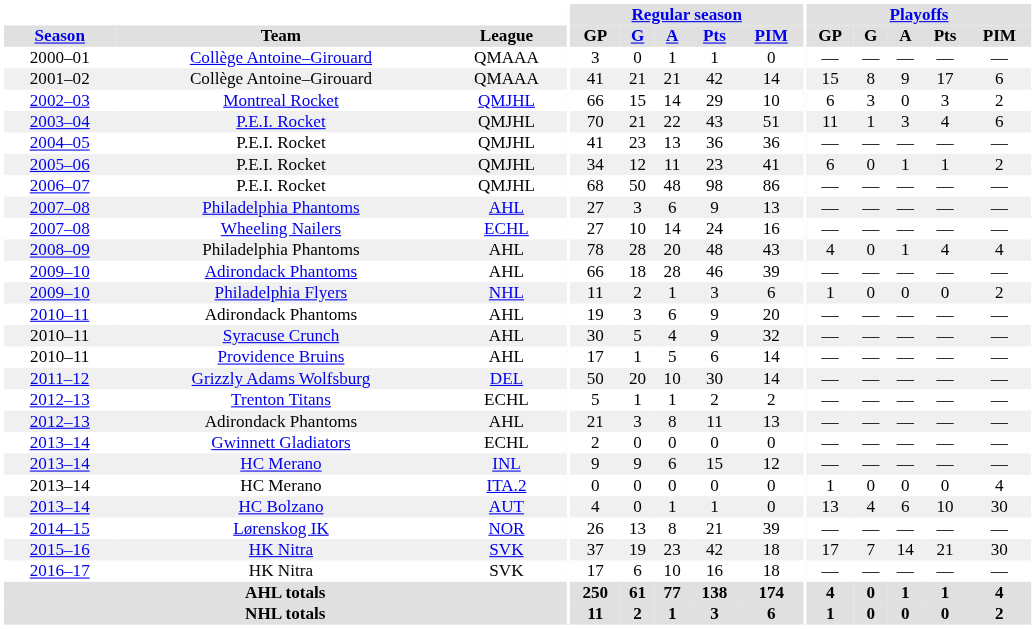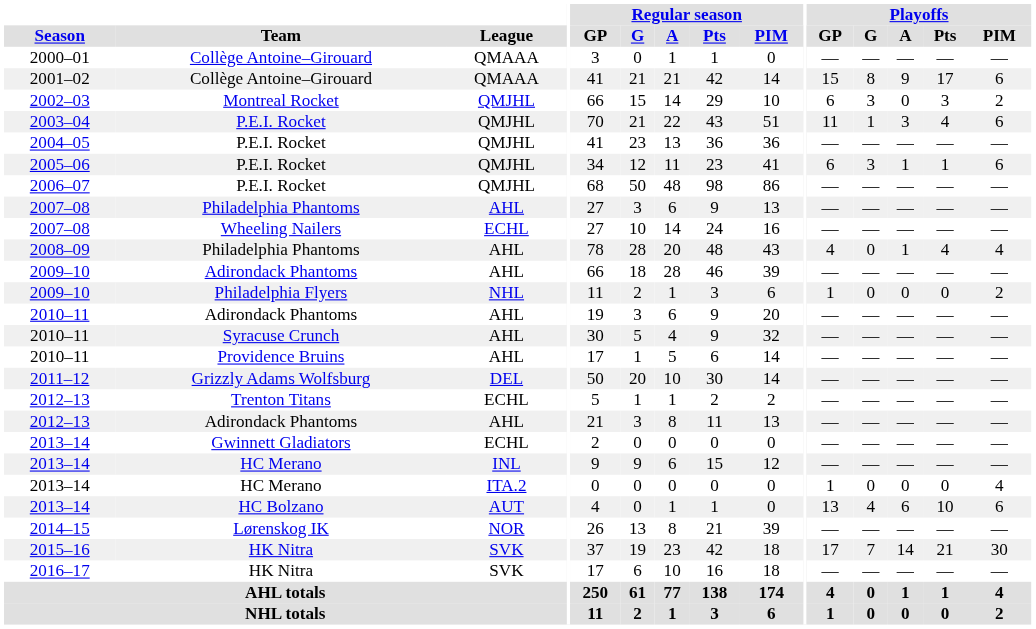2005–06 | Playoffs / G: 0 -> 3
2005–06 | Playoffs / PIM: 2 -> 6
2013–14 / HC Bolzano | Playoffs / PIM: 30 -> 6
